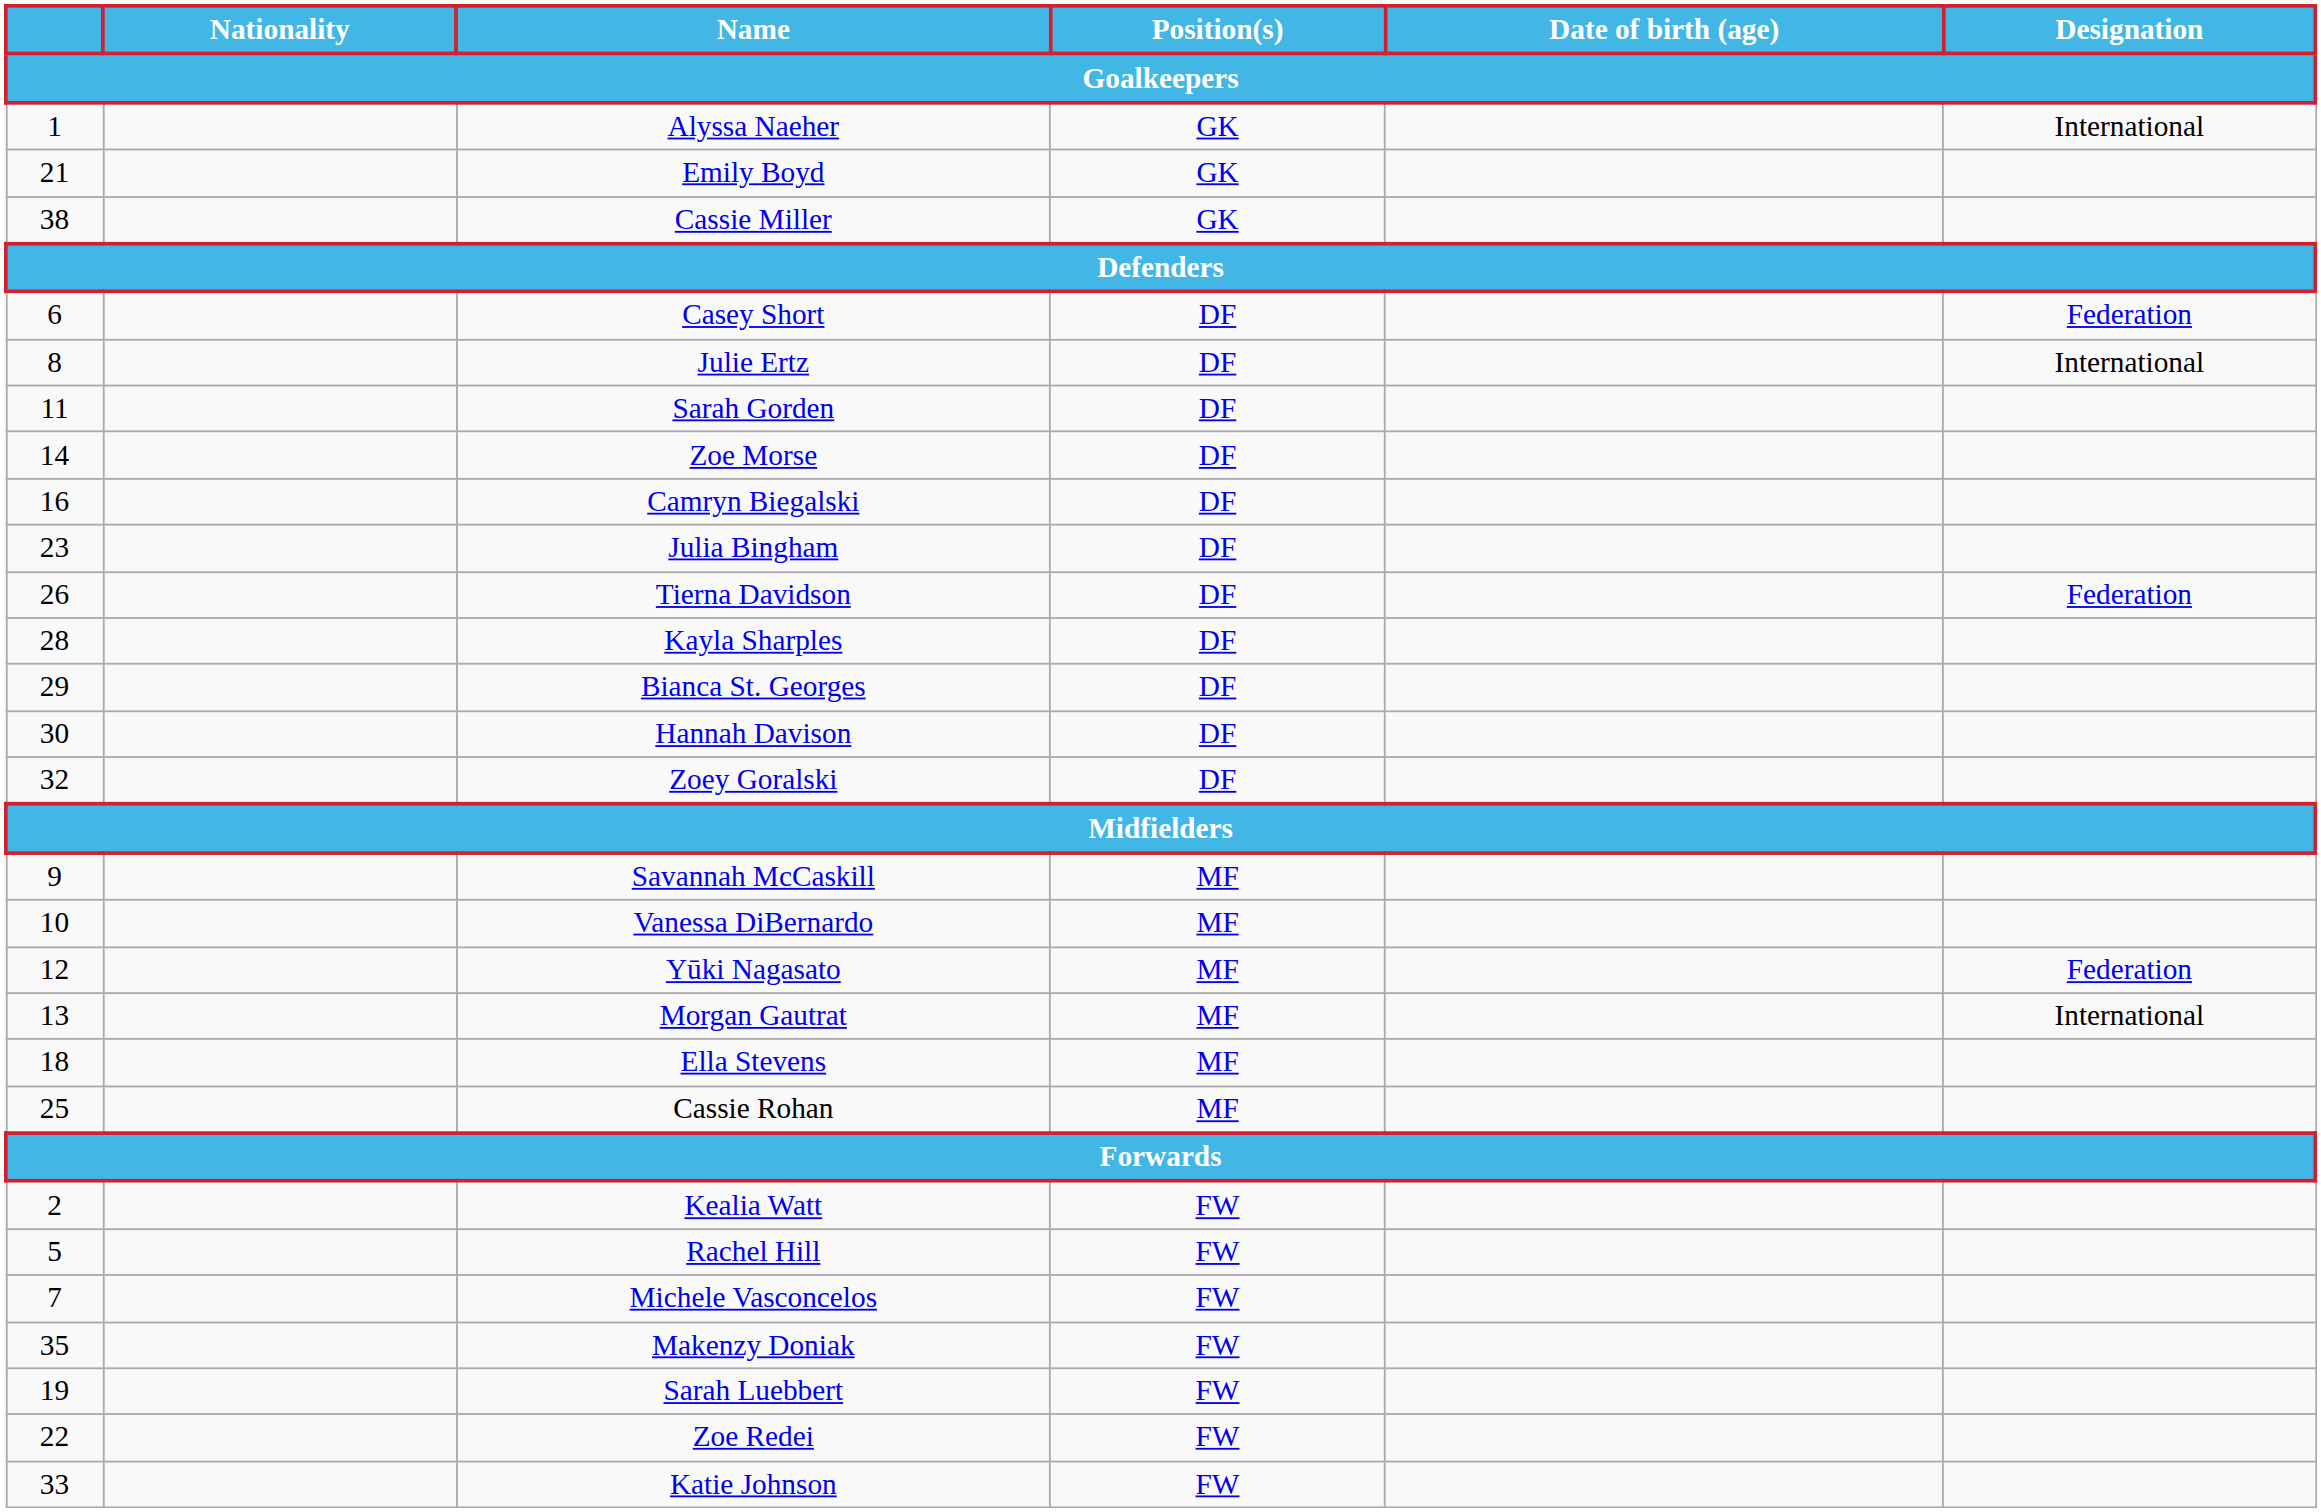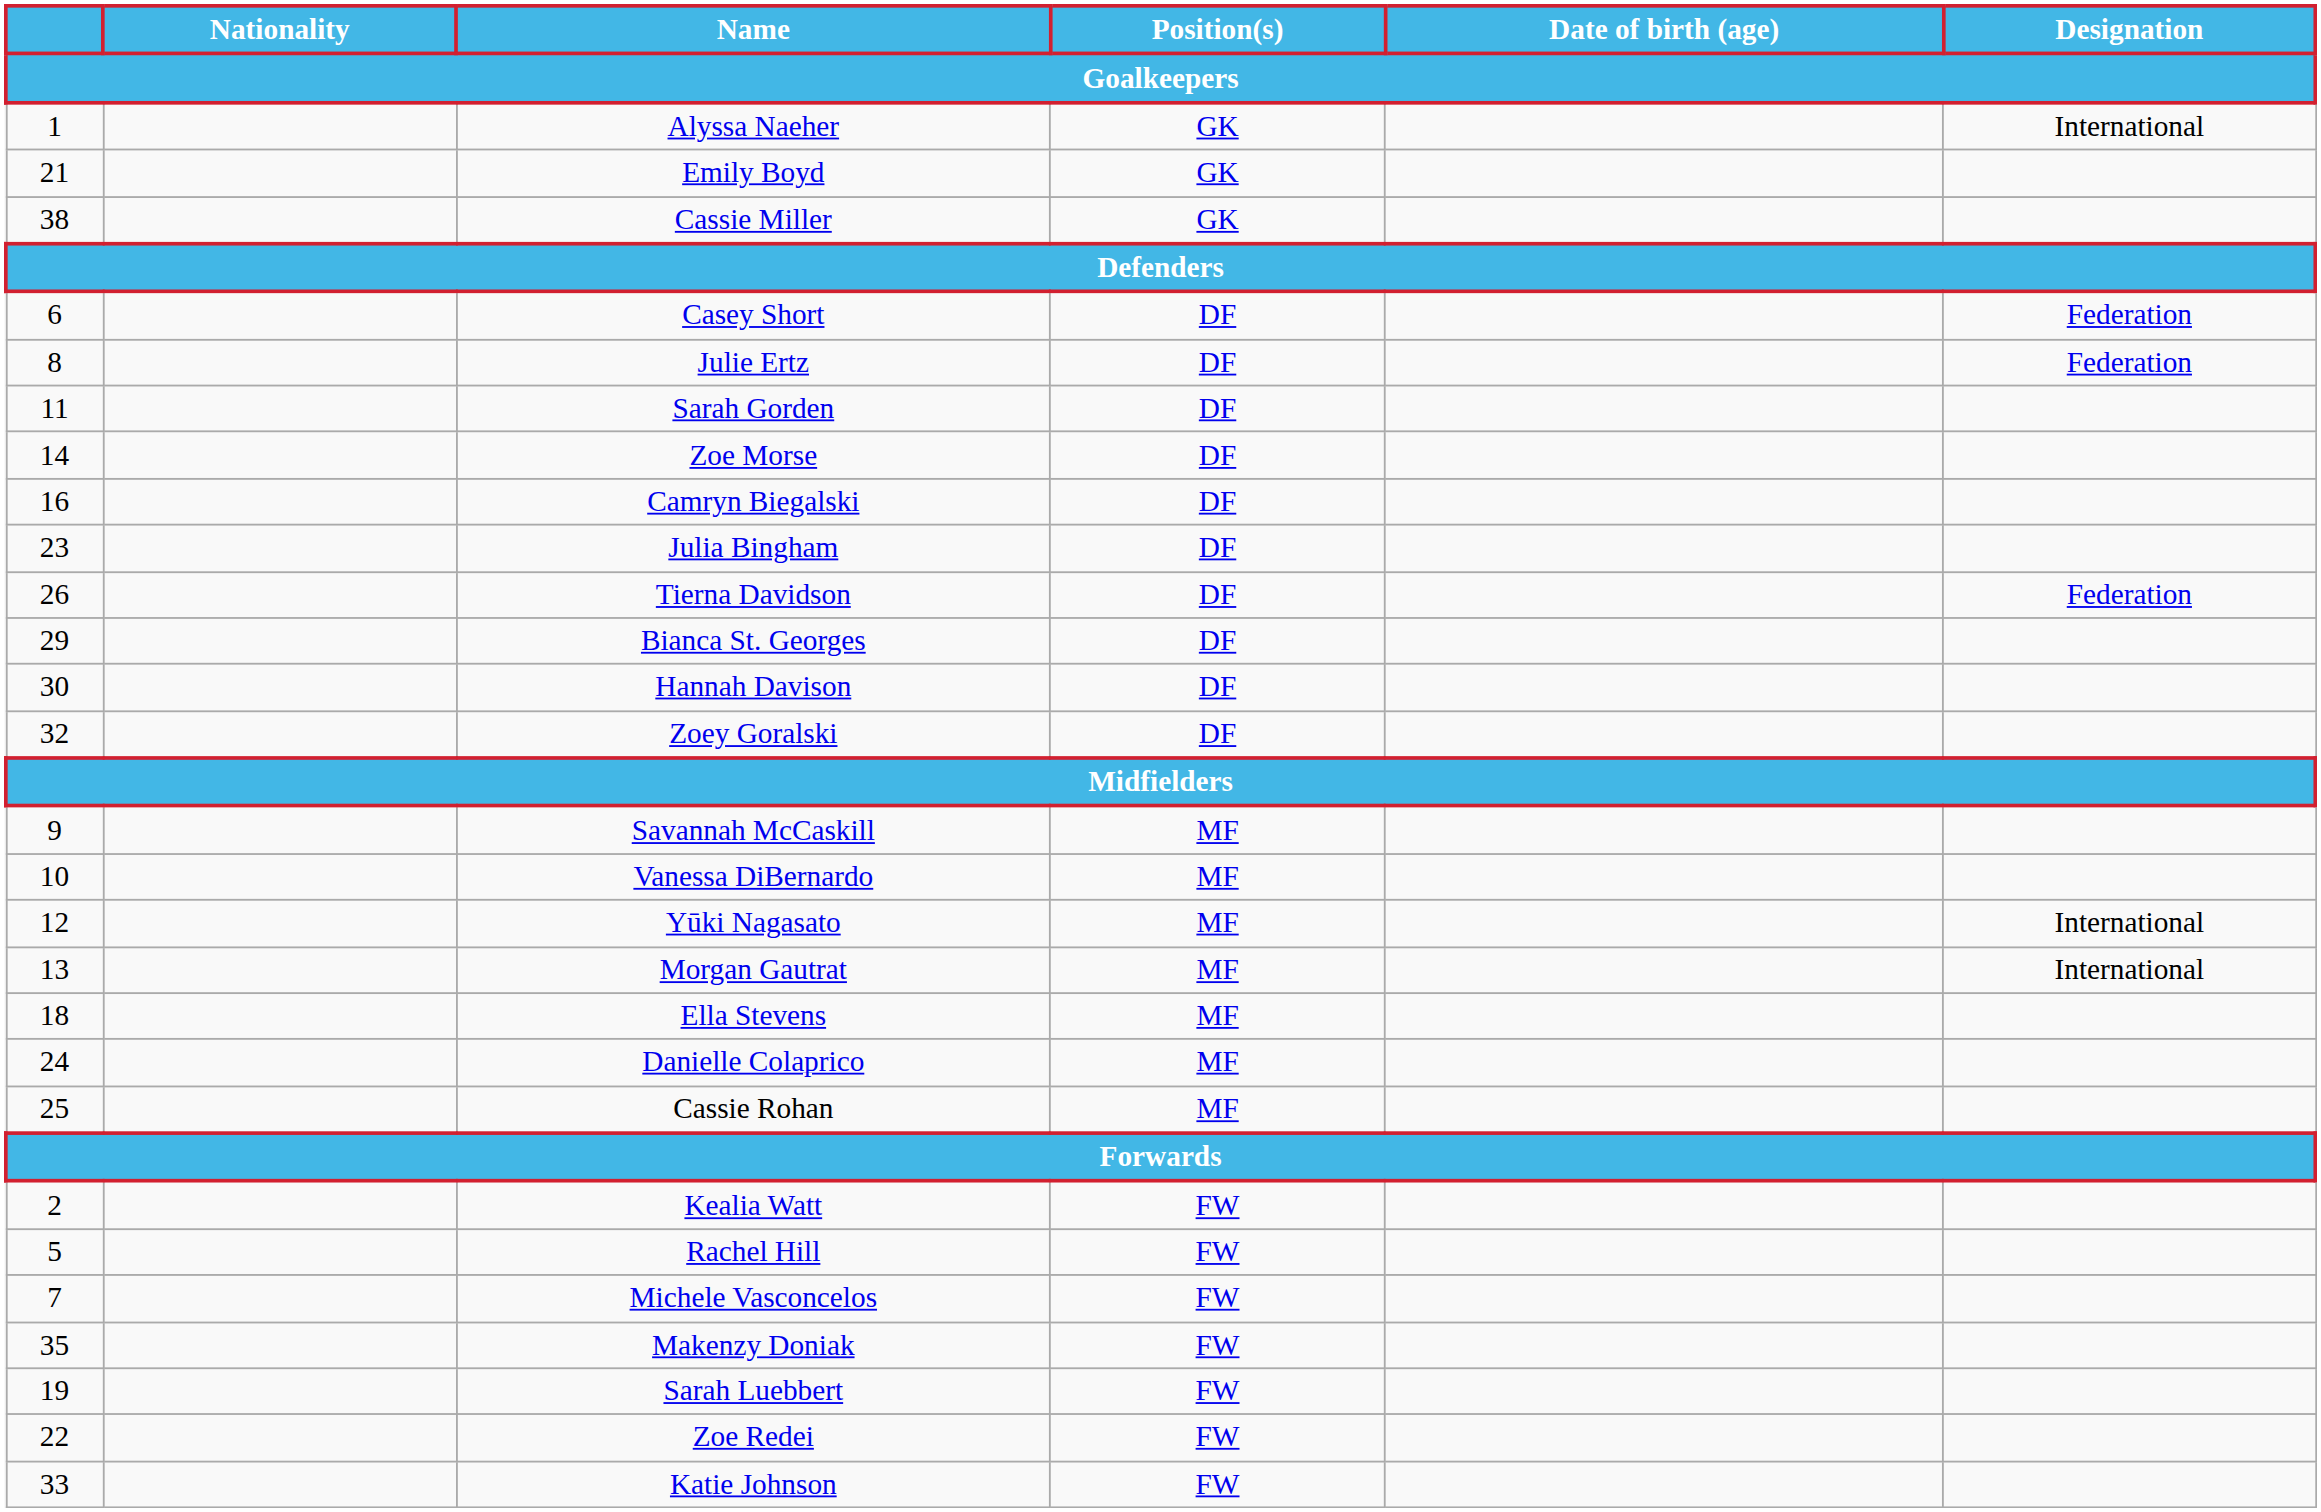Julie Ertz | Designation: International -> Federation
- row: 28 | Kayla Sharples | DF
Yūki Nagasato | Designation: Federation -> International
+ row: 24 | Danielle Colaprico | MF
